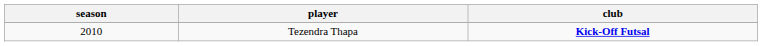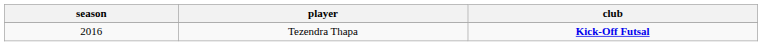Tezendra Thapa | season: 2010 -> 2016
